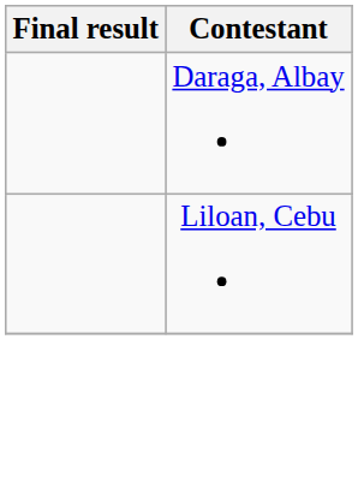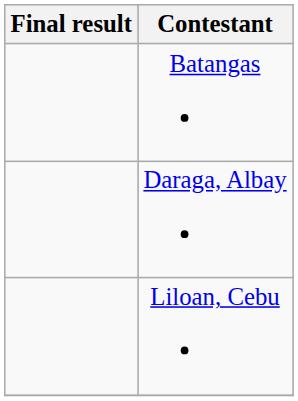+ row: Batangas
